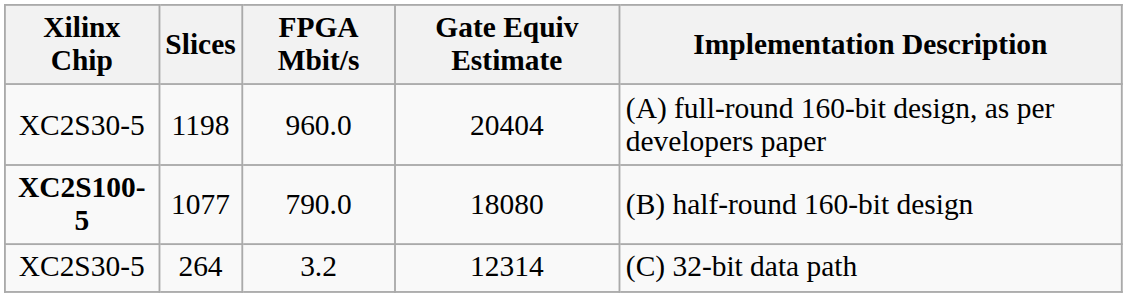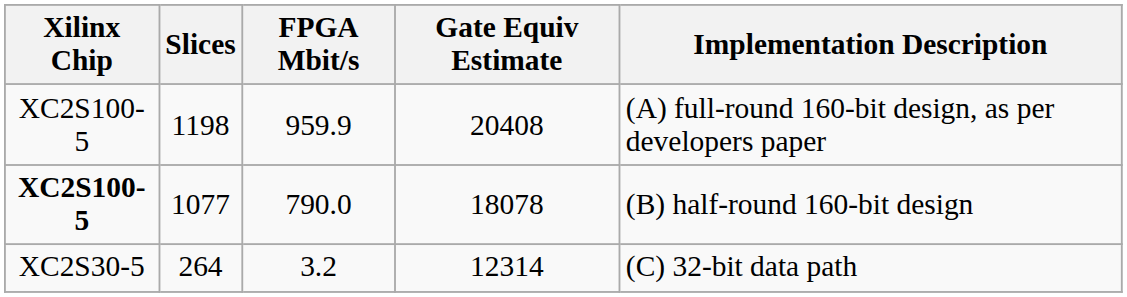1198 | Xilinx Chip: XC2S30-5 -> XC2S100-5
1198 | FPGA Mbit/s: 960.0 -> 959.9
1198 | Gate Equiv Estimate: 20404 -> 20408
1077 | Gate Equiv Estimate: 18080 -> 18078
